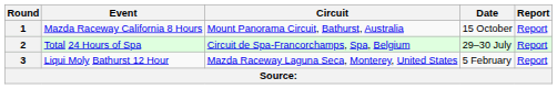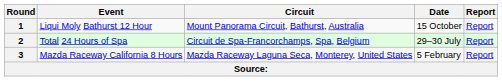1 | Event: Mazda Raceway California 8 Hours -> Liqui Moly Bathurst 12 Hour
3 | Event: Liqui Moly Bathurst 12 Hour -> Mazda Raceway California 8 Hours
